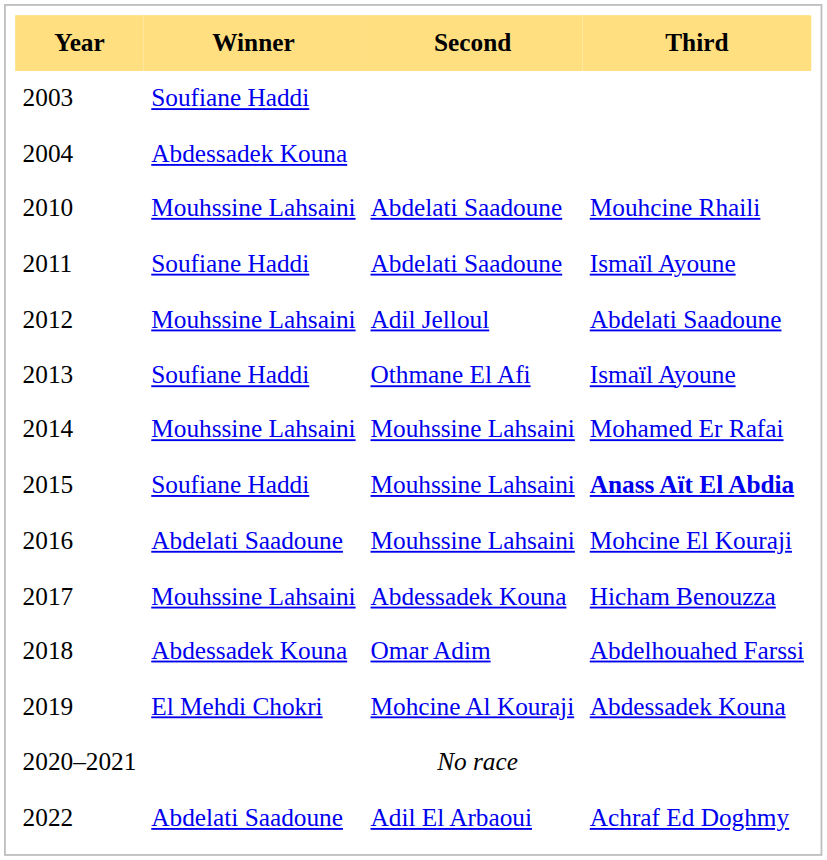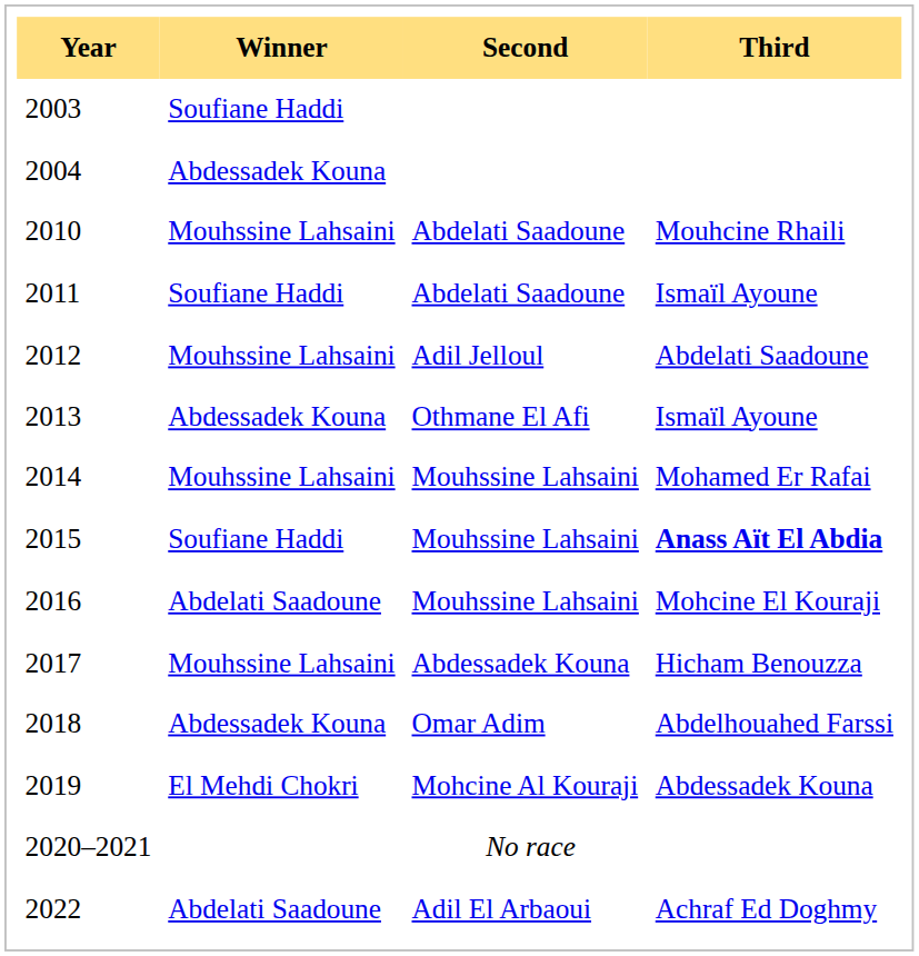2013 | Winner: Soufiane Haddi -> Abdessadek Kouna
